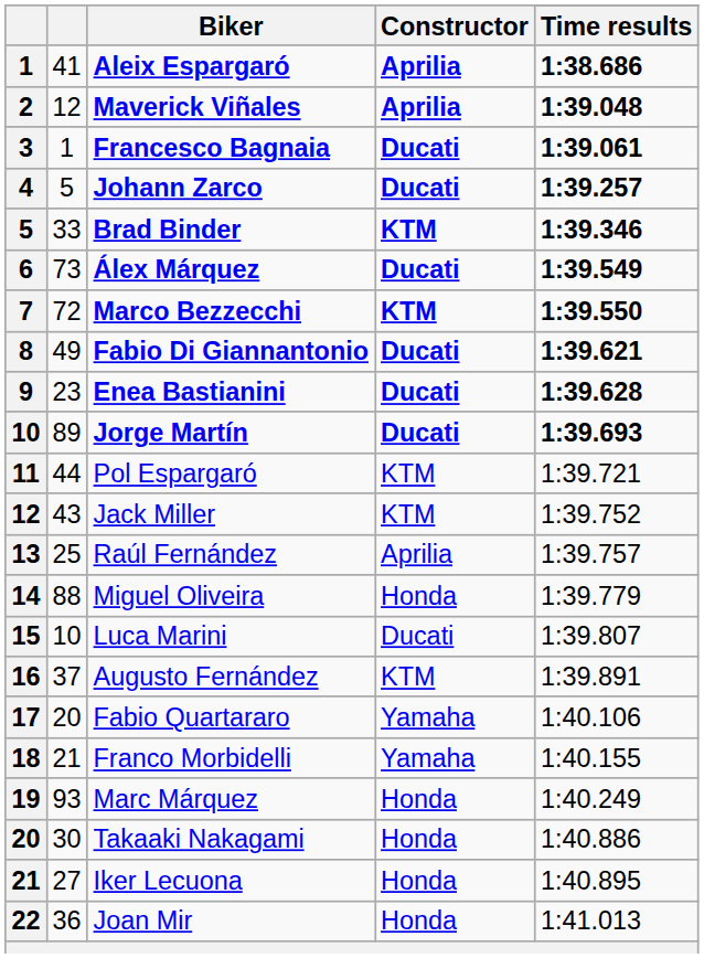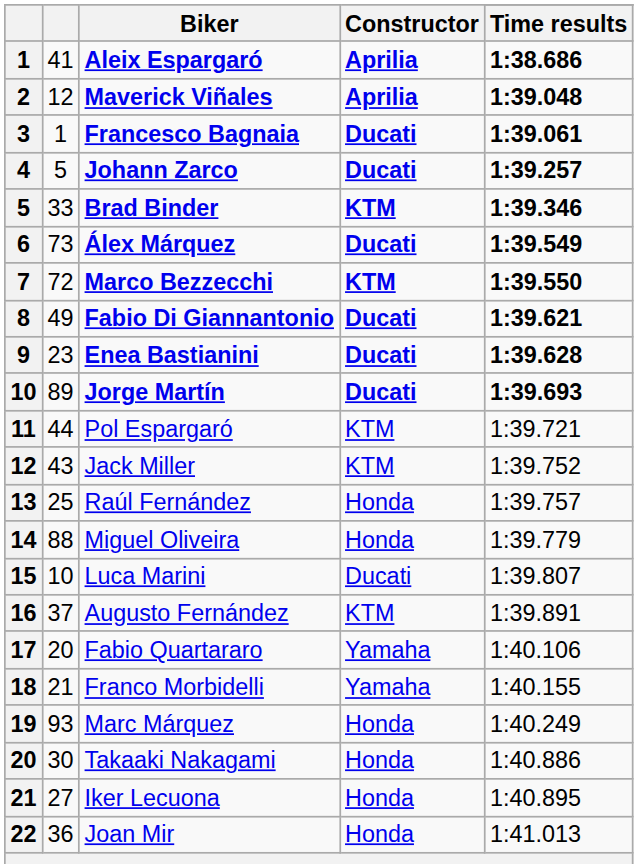Raúl Fernández | Constructor: Aprilia -> Honda
